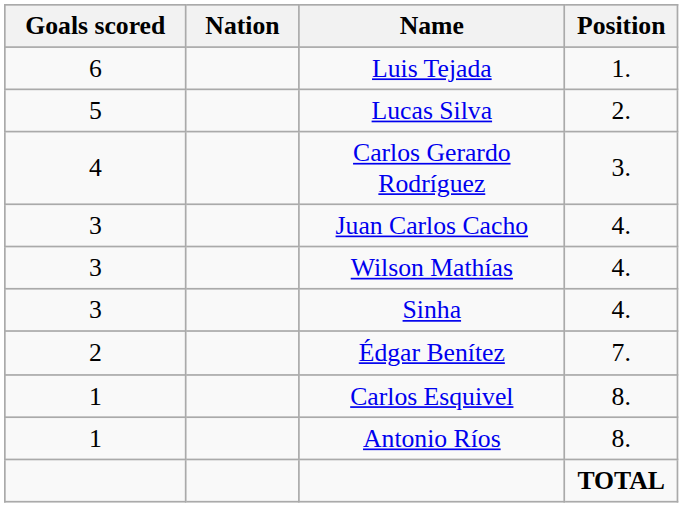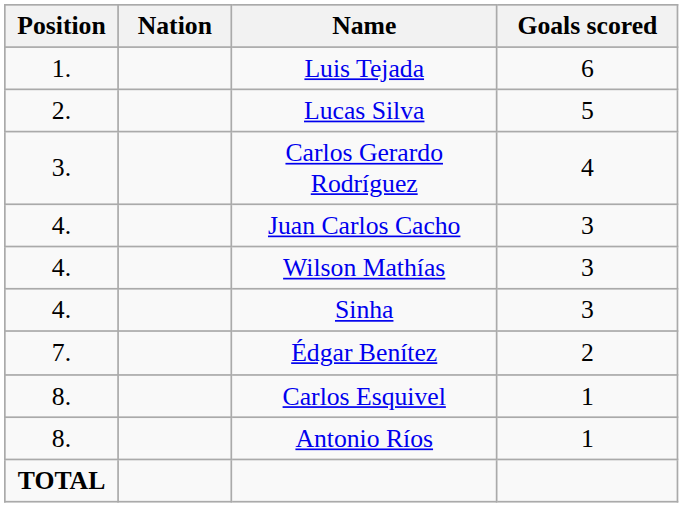columns swapped: Position <-> Goals scored
